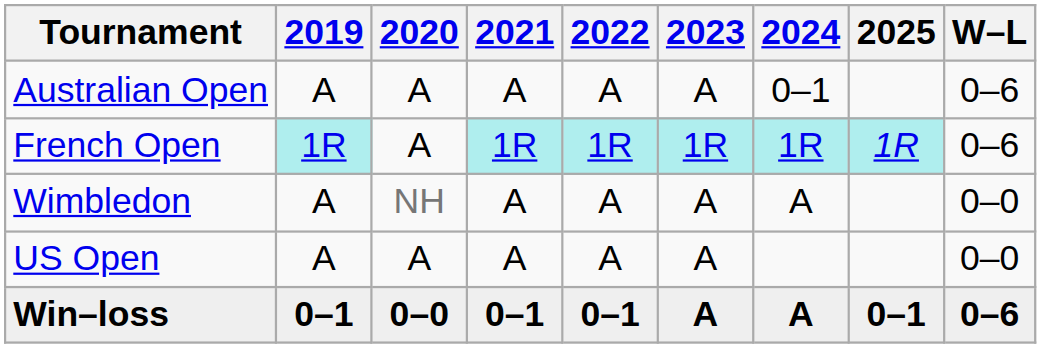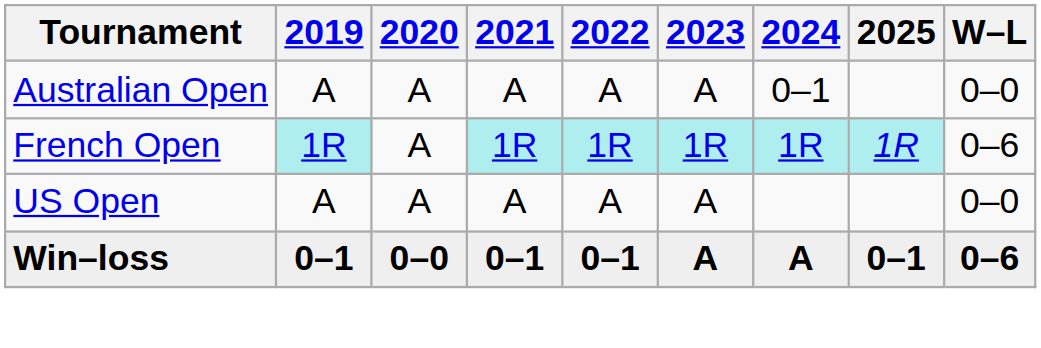Australian Open | W–L: 0–6 -> 0–0
- row: Wimbledon | A | NH | A | A | A | A | 0–0
